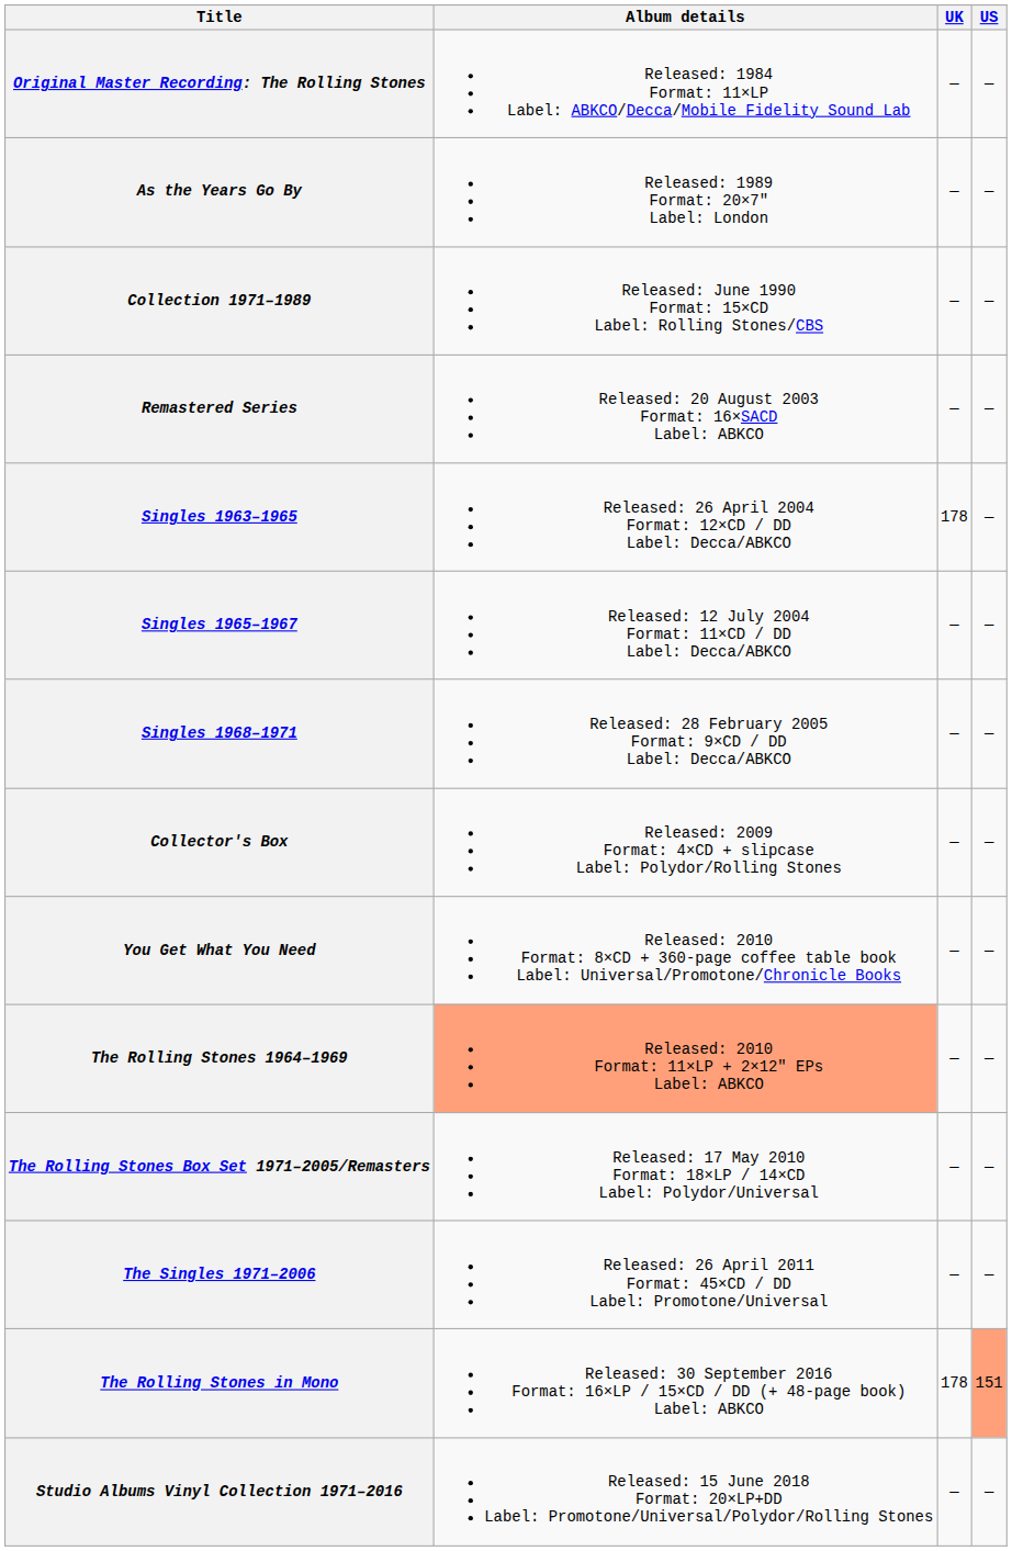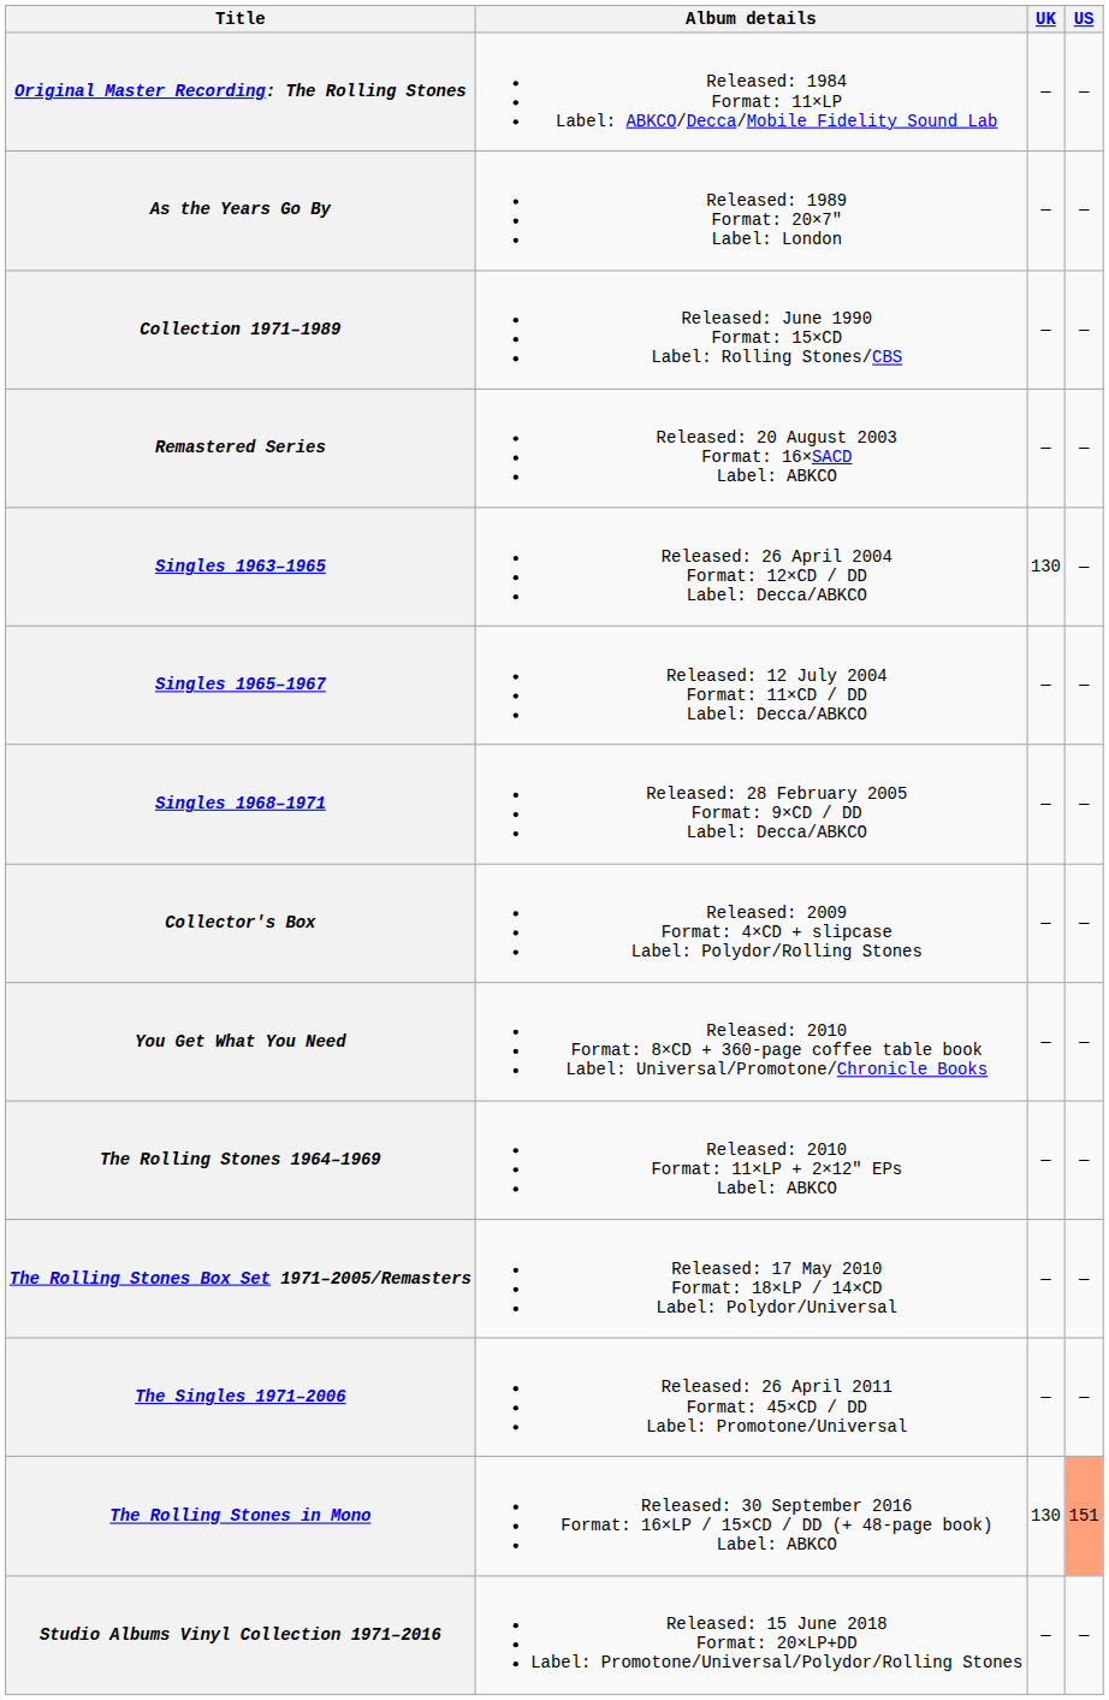Singles 1963–1965 | UK: 178 -> 130
The Rolling Stones 1964–1969 | Album details: lightsalmon background -> no background
The Rolling Stones in Mono | UK: 178 -> 130
